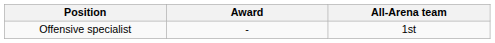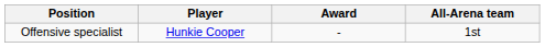+ column: Player | Hunkie Cooper
